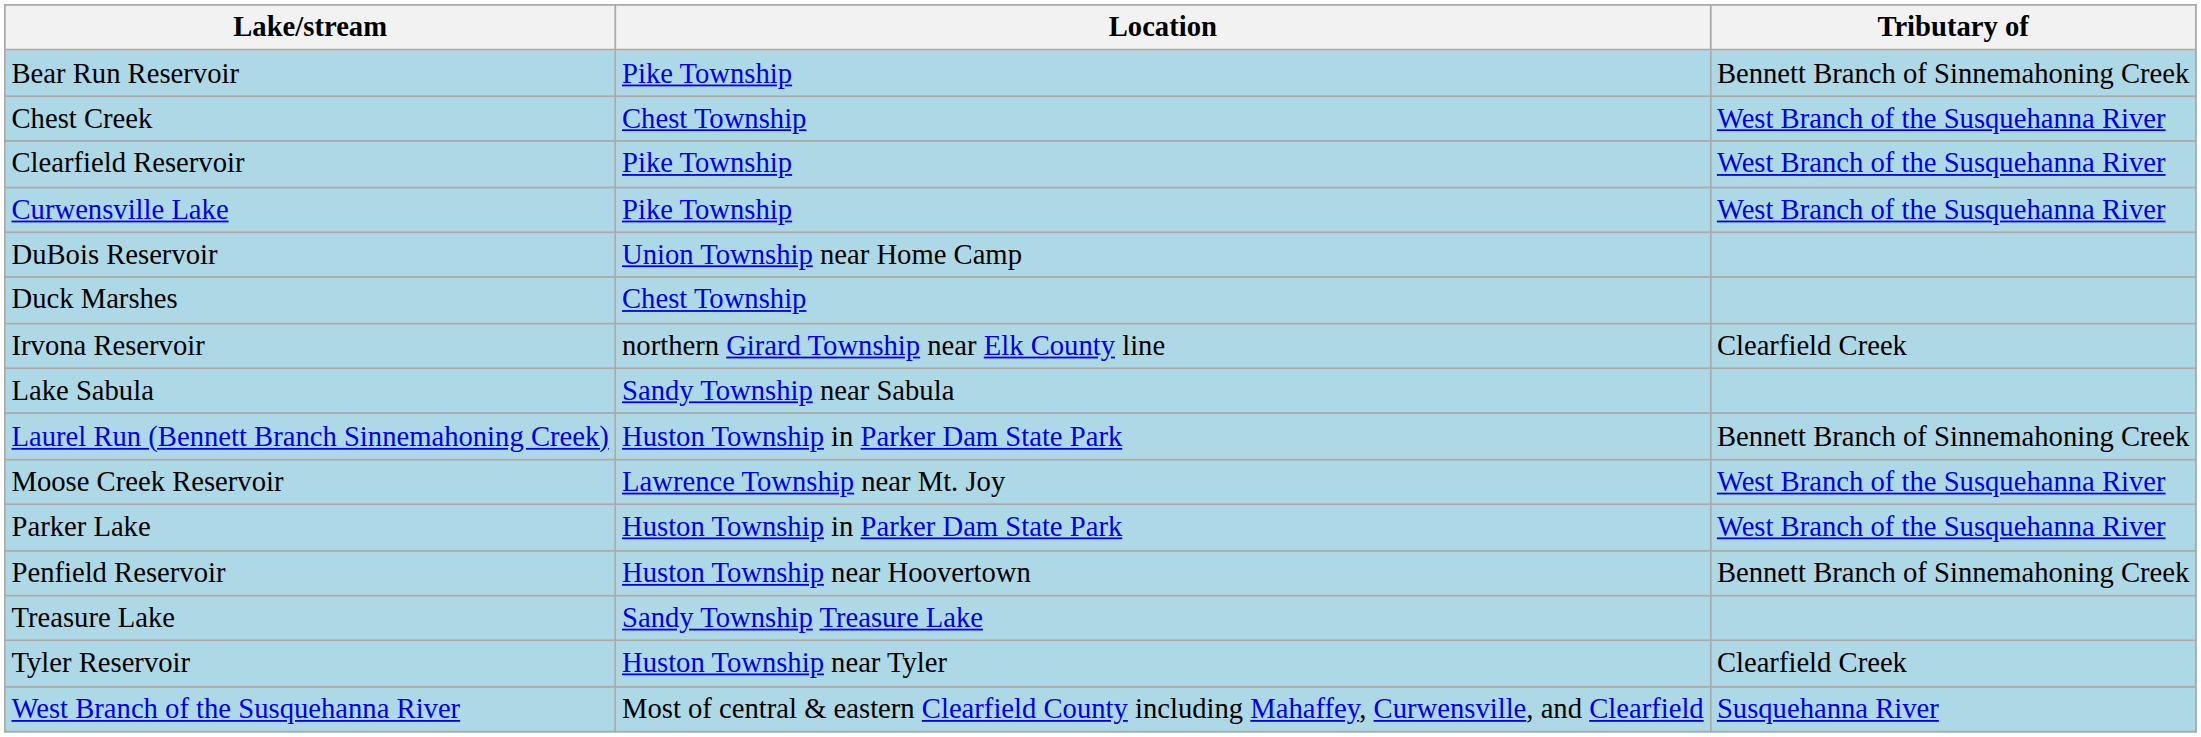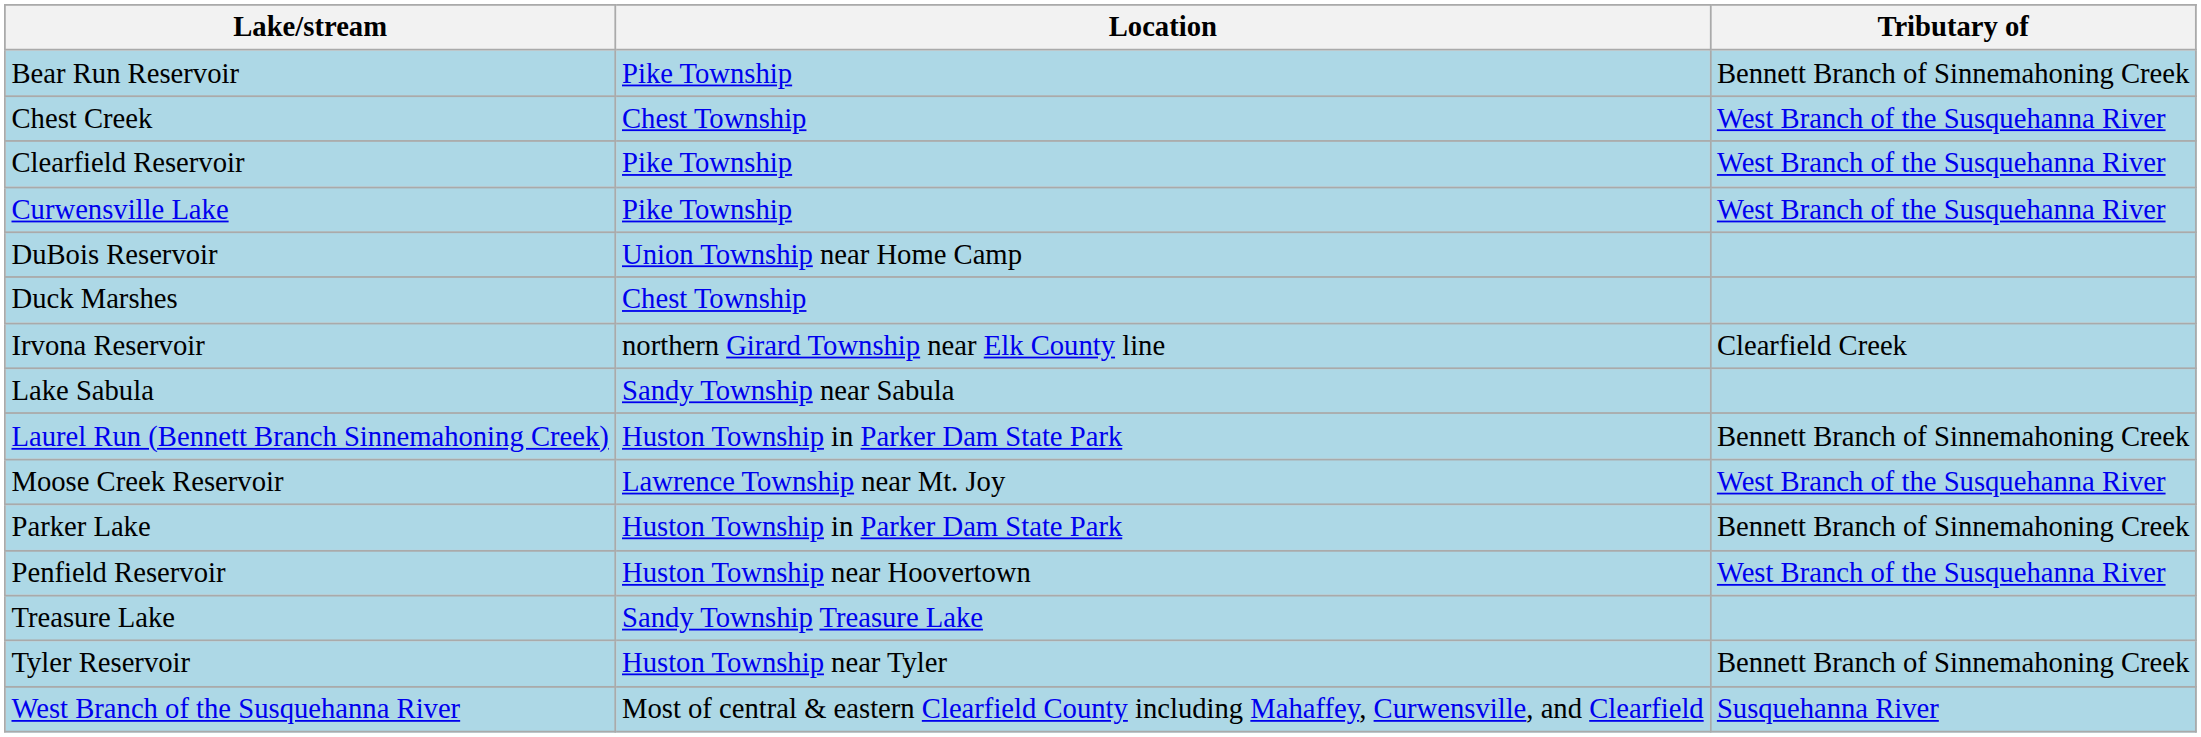Parker Lake | Tributary of: West Branch of the Susquehanna River -> Bennett Branch of Sinnemahoning Creek
Penfield Reservoir | Tributary of: Bennett Branch of Sinnemahoning Creek -> West Branch of the Susquehanna River
Tyler Reservoir | Tributary of: Clearfield Creek -> Bennett Branch of Sinnemahoning Creek
